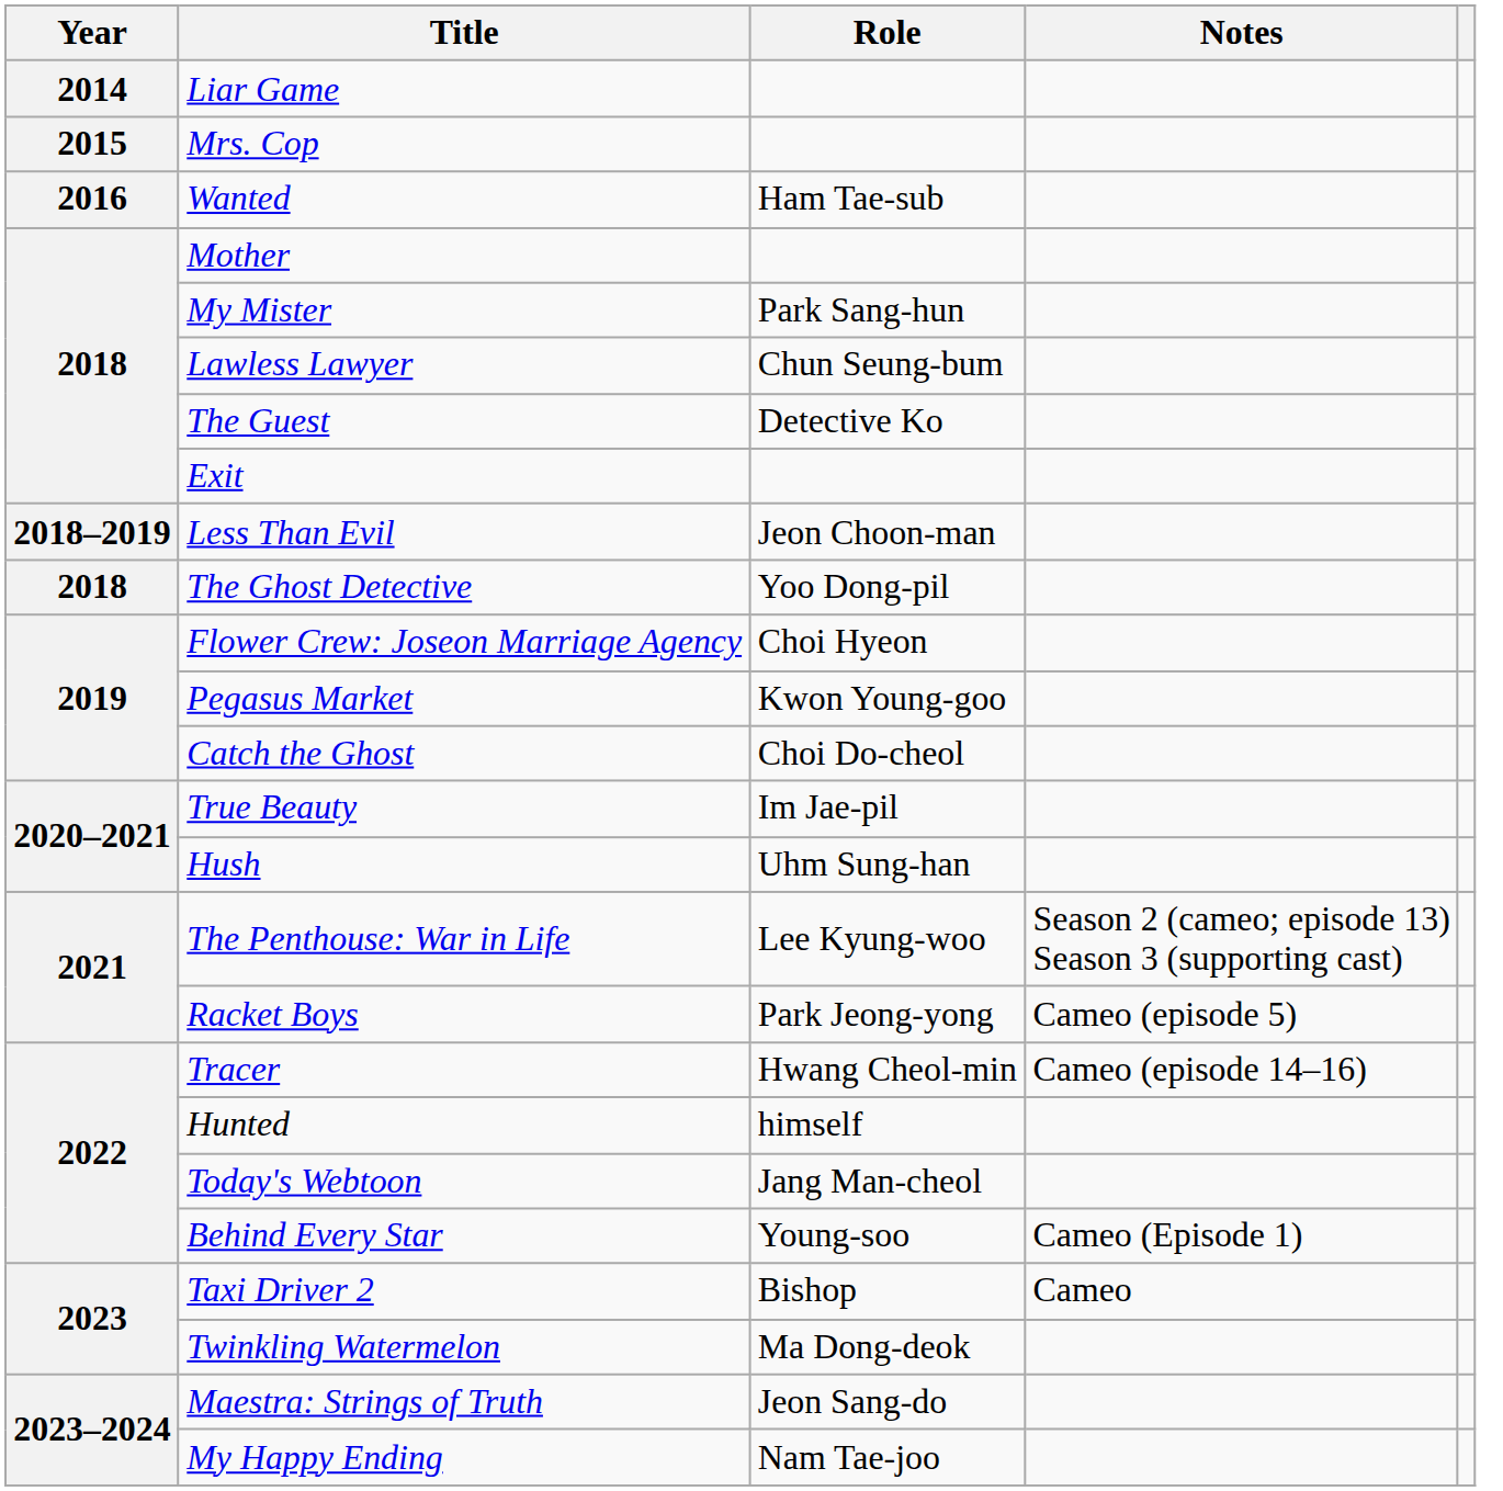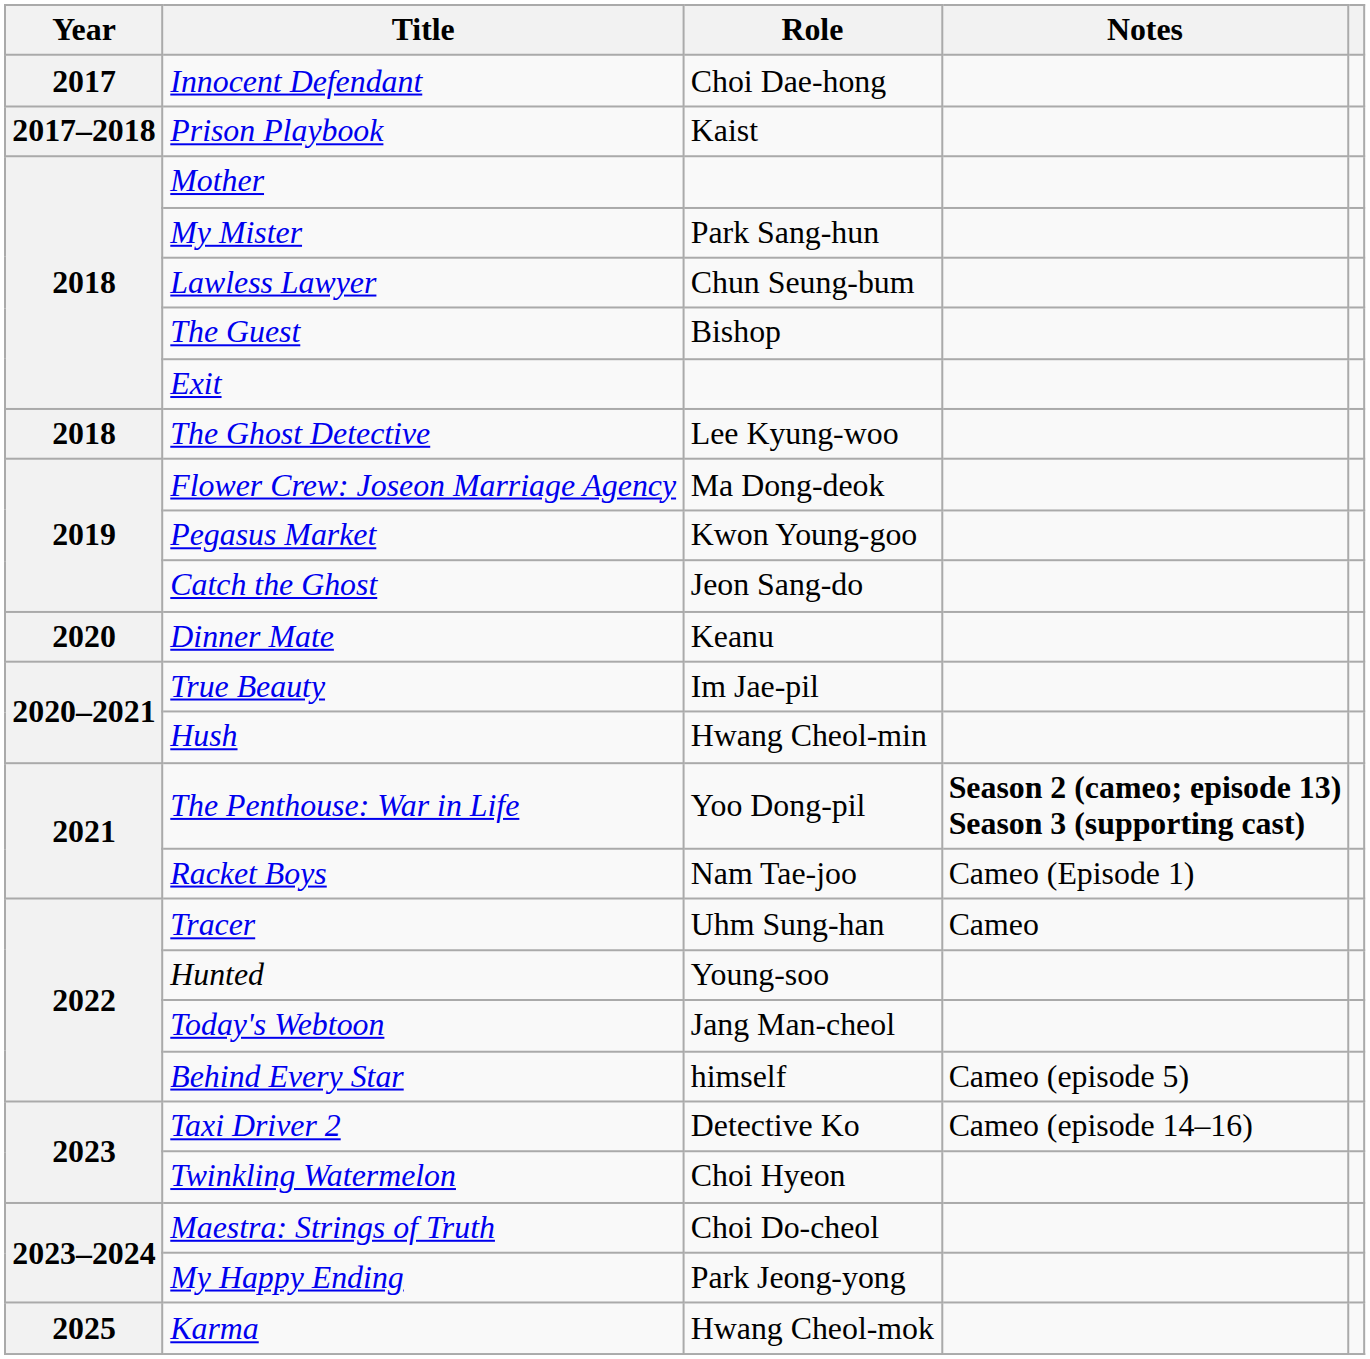- row: 2014 | Liar Game
- row: 2015 | Mrs. Cop
- row: 2016 | Wanted | Ham Tae-sub
+ row: 2017 | Innocent Defendant | Choi Dae-hong
+ row: 2017–2018 | Prison Playbook | Kaist
The Guest | Role: Detective Ko -> Bishop
- row: 2018–2019 | Less Than Evil | Jeon Choon-man
The Ghost Detective | Role: Yoo Dong-pil -> Lee Kyung-woo
Flower Crew: Joseon Marriage Agency | Role: Choi Hyeon -> Ma Dong-deok
Catch the Ghost | Role: Choi Do-cheol -> Jeon Sang-do
+ row: 2020 | Dinner Mate | Keanu
Hush | Role: Uhm Sung-han -> Hwang Cheol-min
The Penthouse: War in Life | Role: Lee Kyung-woo -> Yoo Dong-pil
The Penthouse: War in Life | Notes: normal -> bold
Racket Boys | Role: Park Jeong-yong -> Nam Tae-joo
Racket Boys | Notes: Cameo (episode 5) -> Cameo (Episode 1)
Tracer | Role: Hwang Cheol-min -> Uhm Sung-han
Tracer | Notes: Cameo (episode 14–16) -> Cameo
Hunted | Role: himself -> Young-soo
Behind Every Star | Role: Young-soo -> himself
Behind Every Star | Notes: Cameo (Episode 1) -> Cameo (episode 5)
Taxi Driver 2 | Role: Bishop -> Detective Ko
Taxi Driver 2 | Notes: Cameo -> Cameo (episode 14–16)
Twinkling Watermelon | Role: Ma Dong-deok -> Choi Hyeon
Maestra: Strings of Truth | Role: Jeon Sang-do -> Choi Do-cheol
My Happy Ending | Role: Nam Tae-joo -> Park Jeong-yong
+ row: 2025 | Karma | Hwang Cheol-mok
